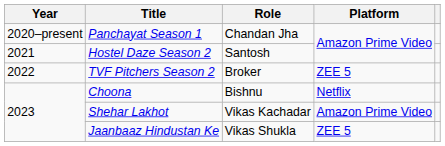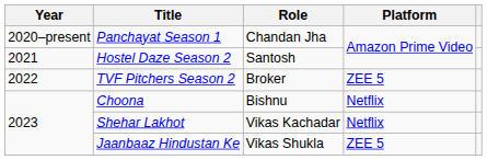Shehar Lakhot | Platform: Amazon Prime Video -> Netflix
